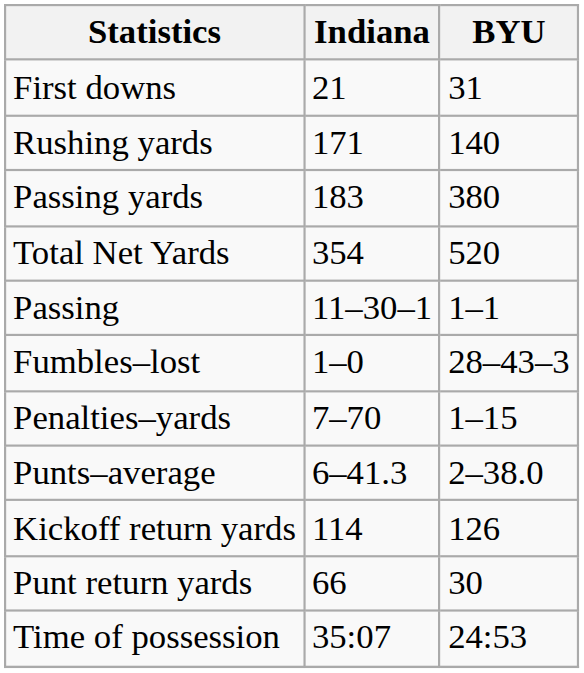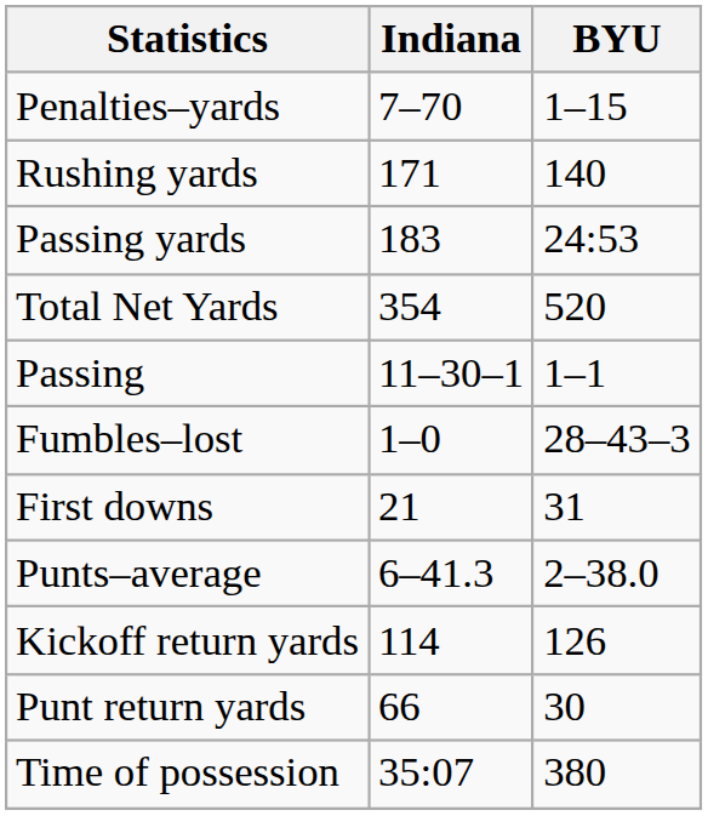rows swapped: First downs <-> Penalties–yards
Passing yards | BYU: 380 -> 24:53
Time of possession | BYU: 24:53 -> 380
